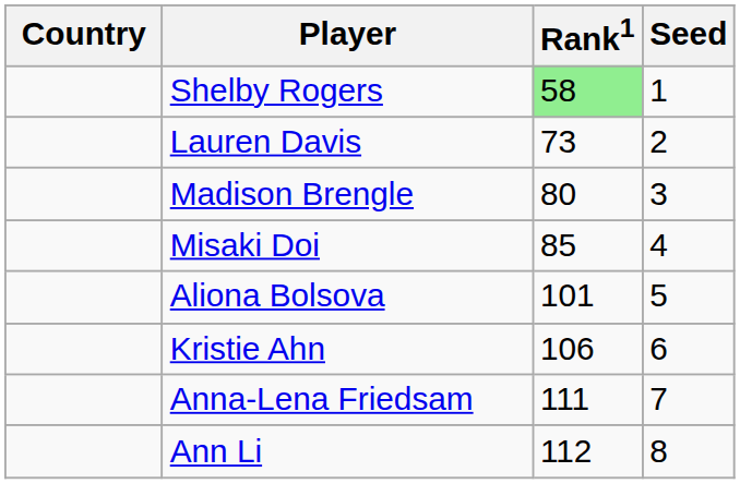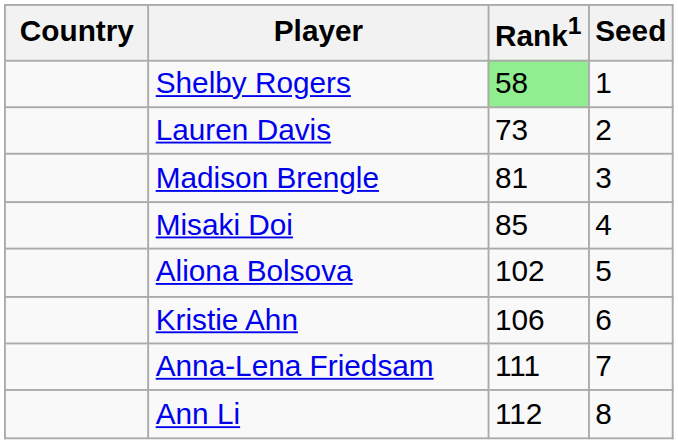Madison Brengle | Rank1: 80 -> 81
Aliona Bolsova | Rank1: 101 -> 102
